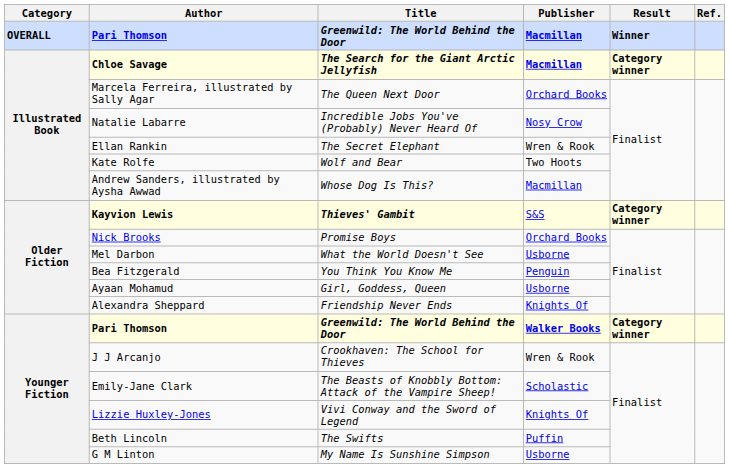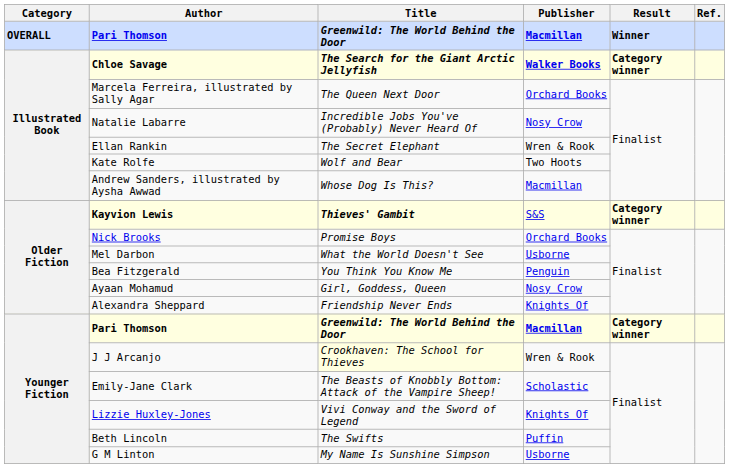Chloe Savage | Publisher: Macmillan -> Walker Books
Ayaan Mohamud | Publisher: Usborne -> Nosy Crow
Younger Fiction / Pari Thomson | Publisher: Walker Books -> Macmillan
J J Arcanjo | Title: no background -> lightyellow background
